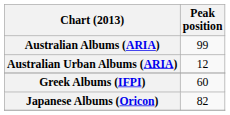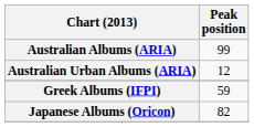Greek Albums (IFPI) | Peak position: 60 -> 59
